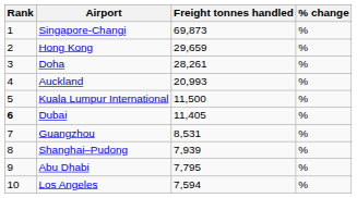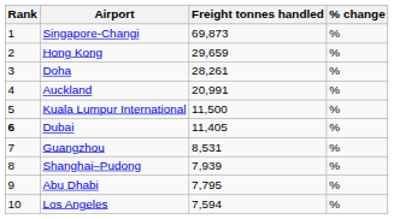Auckland | Freight tonnes handled: 20,993 -> 20,991
